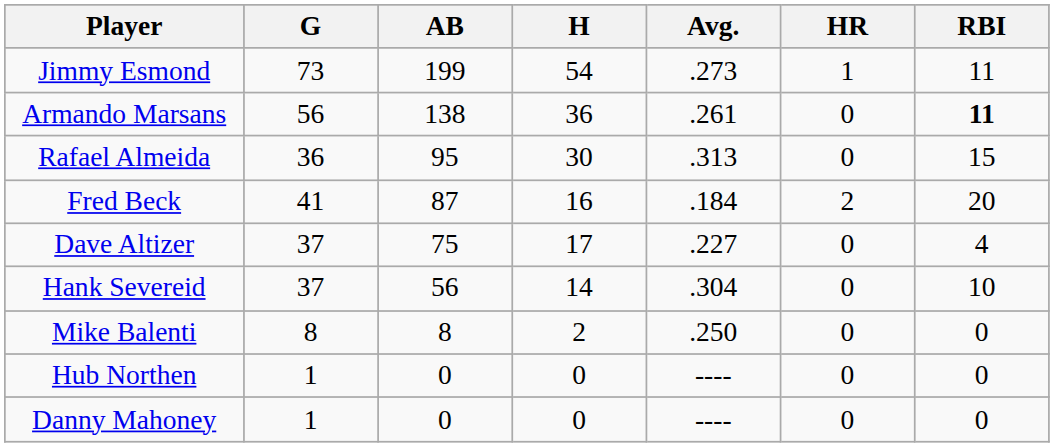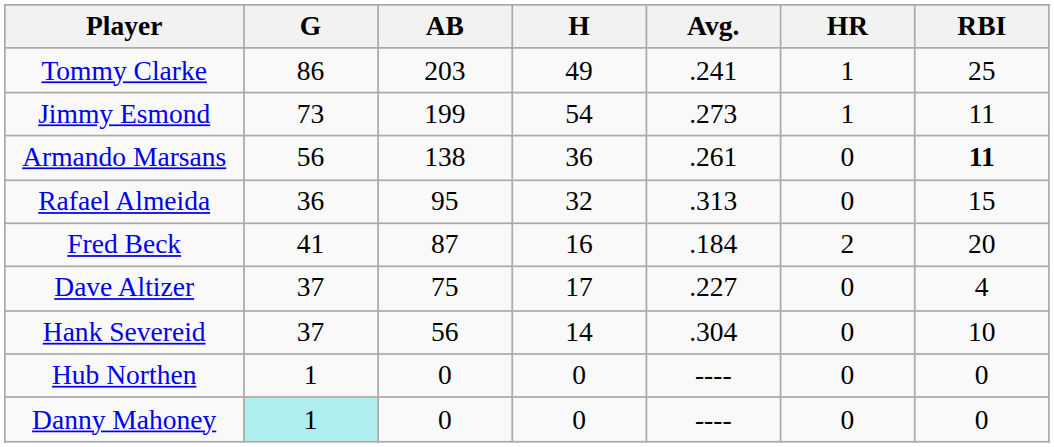+ row: Tommy Clarke | 86 | 203 | 49 | .241 | 1 | 25
Rafael Almeida | H: 30 -> 32
- row: Mike Balenti | 8 | 8 | 2 | .250 | 0 | 0
Danny Mahoney | G: no background -> paleturquoise background
